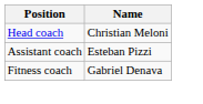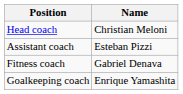+ row: Goalkeeping coach | Enrique Yamashita
